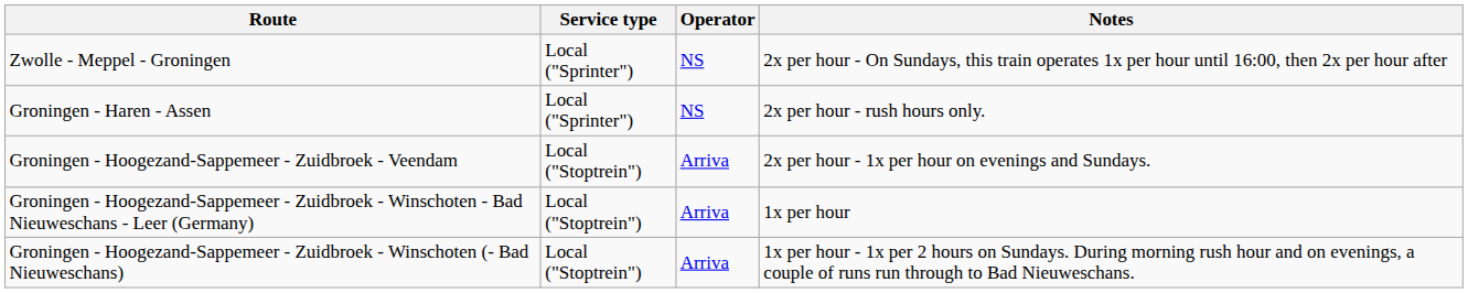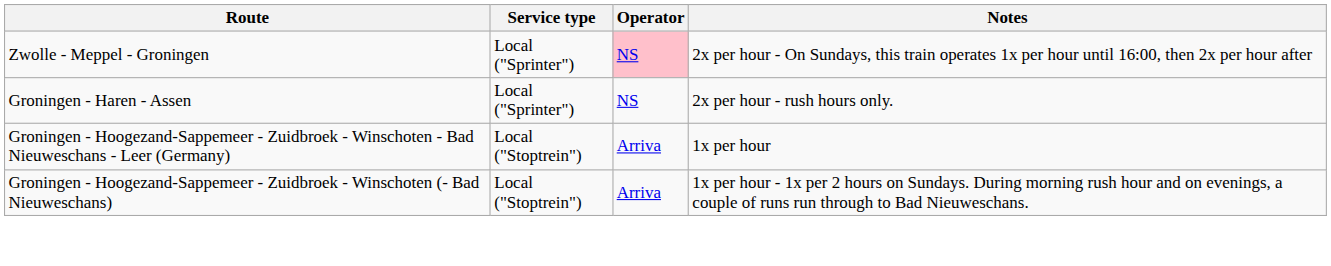Zwolle - Meppel - Groningen | Operator: no background -> pink background
- row: Groningen - Hoogezand-Sappemeer - Zuidbroek - Veendam | Local ("Stoptrein") | Arriva | 2x per hour - 1x per hour on evenings and Sundays.
